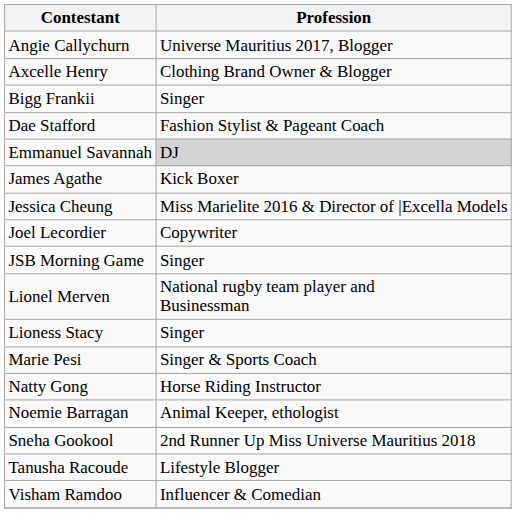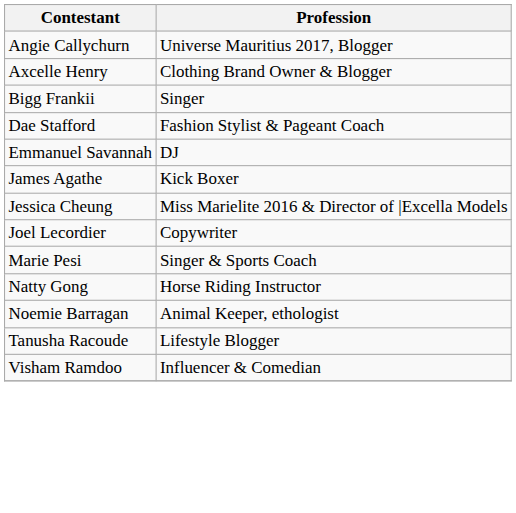Emmanuel Savannah | Profession: lightgrey background -> no background
- row: JSB Morning Game | Singer
- row: Lionel Merven | National rugby team player and Businessman
- row: Lioness Stacy | Singer
- row: Sneha Gookool | 2nd Runner Up Miss Universe Mauritius 2018
